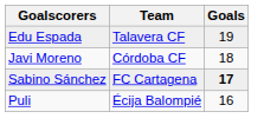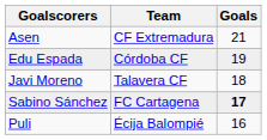+ row: Asen | CF Extremadura | 21
Edu Espada | Team: Talavera CF -> Córdoba CF
Javi Moreno | Team: Córdoba CF -> Talavera CF
